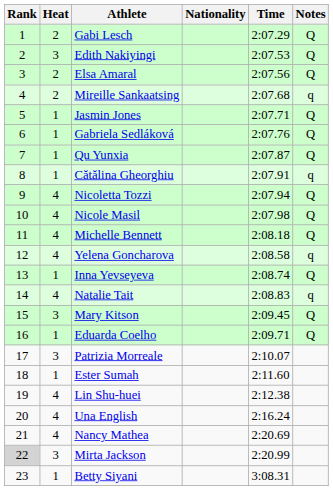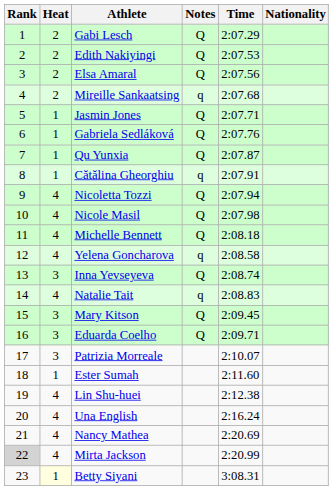columns swapped: Nationality <-> Notes
Edith Nakiyingi | Heat: 3 -> 2
Inna Yevseyeva | Heat: 1 -> 3
Eduarda Coelho | Heat: 1 -> 3
Mirta Jackson | Heat: 3 -> 4
Betty Siyani | Heat: no background -> lightyellow background
